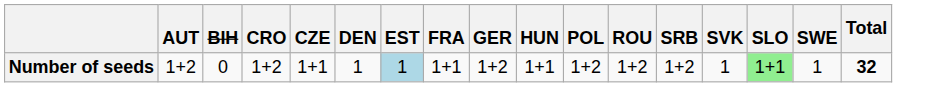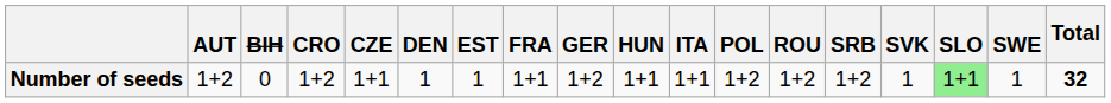+ column: ITA | 1+1
Number of seeds | EST: lightblue background -> no background
